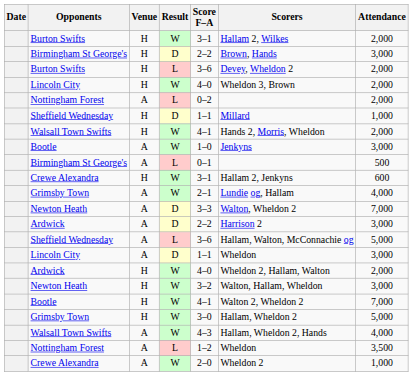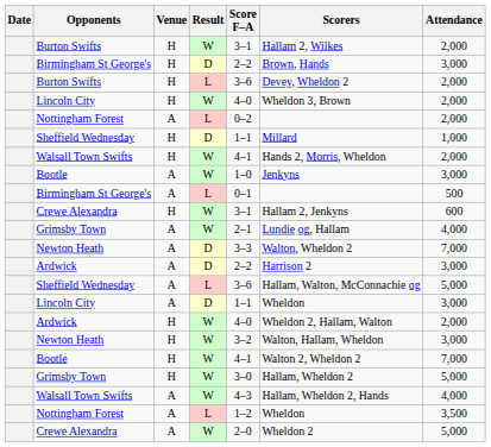Crewe Alexandra / A | Attendance: 1,000 -> 5,000
